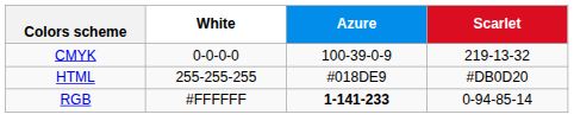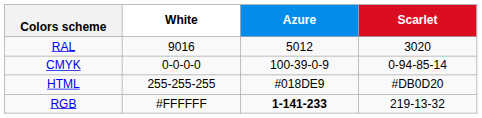+ row: RAL | 9016 | 5012 | 3020
CMYK | Scarlet: 219-13-32 -> 0-94-85-14
RGB | Scarlet: 0-94-85-14 -> 219-13-32
